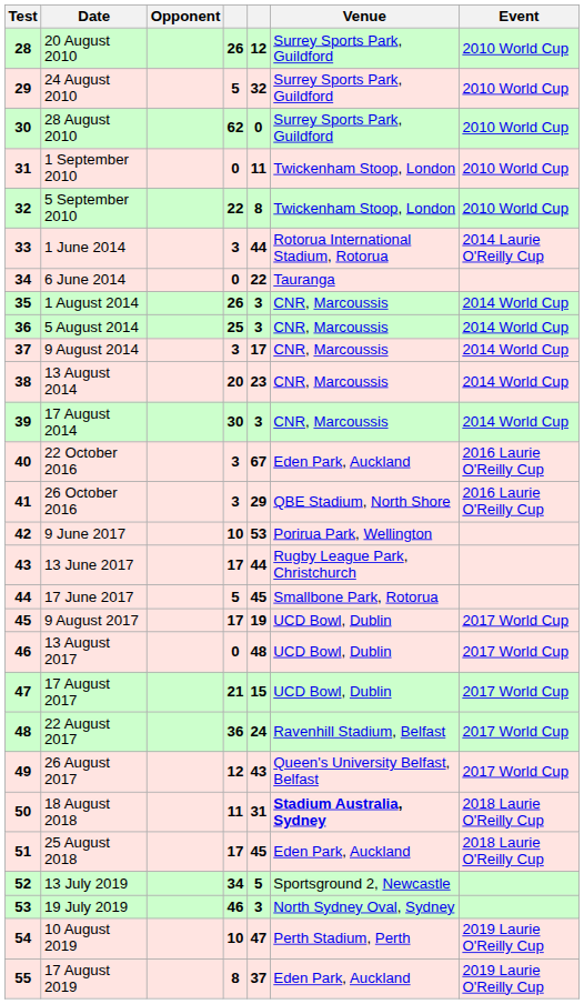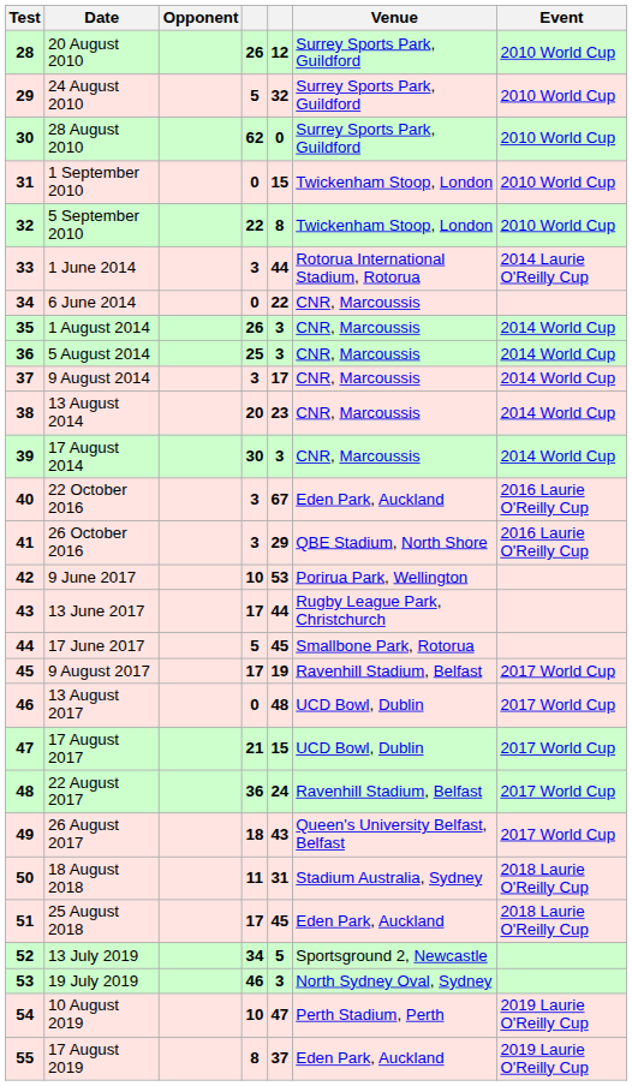1 September 2010 | column 5: 11 -> 15
6 June 2014 | Venue: Tauranga -> CNR, Marcoussis
9 August 2017 | Venue: UCD Bowl, Dublin -> Ravenhill Stadium, Belfast
26 August 2017 | column 4: 12 -> 18
18 August 2018 | Venue: bold -> normal
